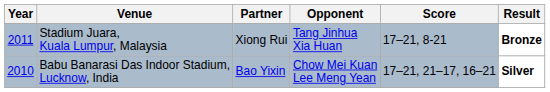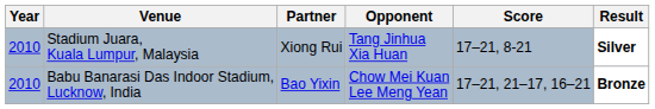Stadium Juara, Kuala Lumpur, Malaysia | Year: 2011 -> 2010
Stadium Juara, Kuala Lumpur, Malaysia | Result: Bronze -> Silver
Babu Banarasi Das Indoor Stadium, Lucknow, India | Result: Silver -> Bronze
